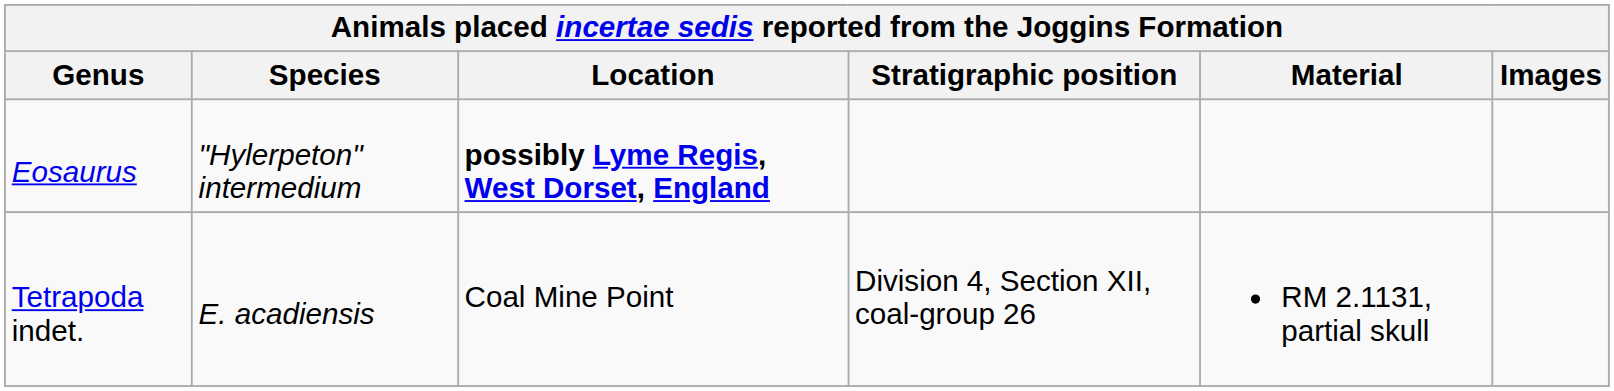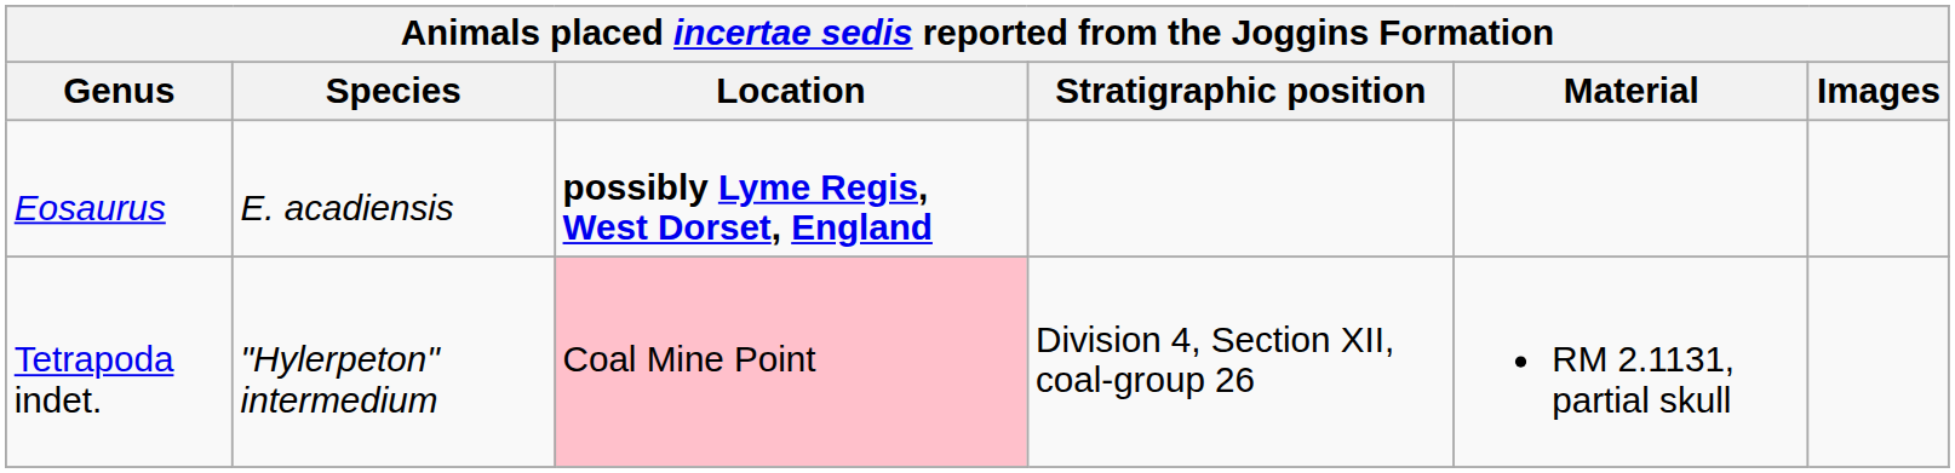Eosaurus | Species: "Hylerpeton" intermedium -> E. acadiensis
Tetrapoda indet. | Species: E. acadiensis -> "Hylerpeton" intermedium
Tetrapoda indet. | Location: no background -> pink background
